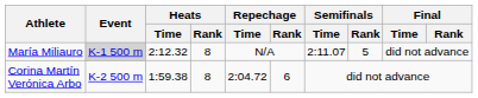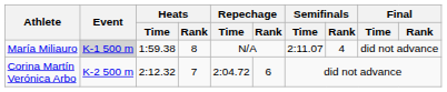María Miliauro | Heats / Time: 2:12.32 -> 1:59.38
María Miliauro | Semifinals / Rank: 5 -> 4
Corina Martín Verónica Arbo | Heats / Time: 1:59.38 -> 2:12.32
Corina Martín Verónica Arbo | Heats / Rank: 8 -> 7
